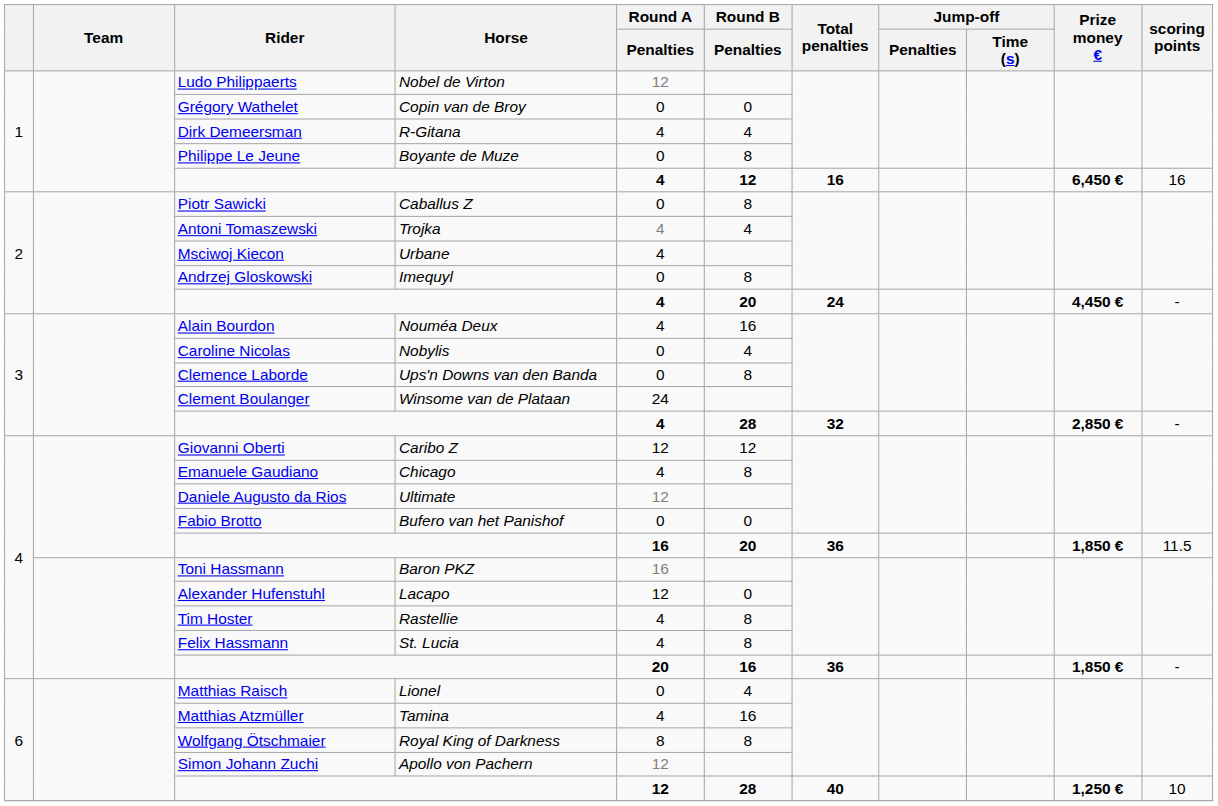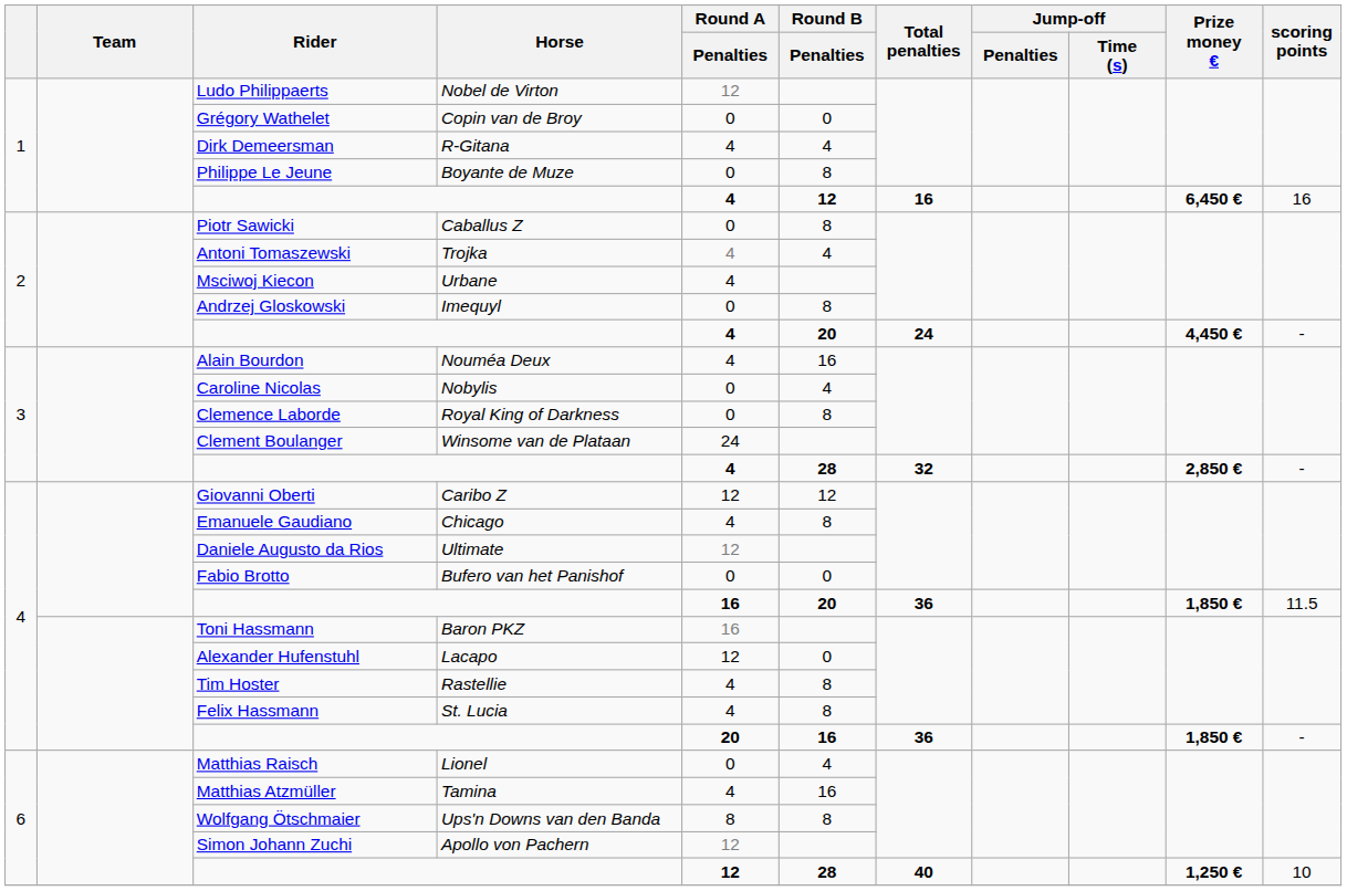Clemence Laborde | Horse: Ups'n Downs van den Banda -> Royal King of Darkness
Wolfgang Ötschmaier | Horse: Royal King of Darkness -> Ups'n Downs van den Banda
